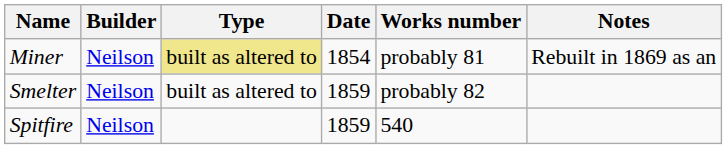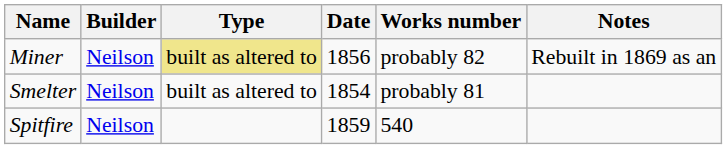Miner | Date: 1854 -> 1856
Miner | Works number: probably 81 -> probably 82
Smelter | Date: 1859 -> 1854
Smelter | Works number: probably 82 -> probably 81
